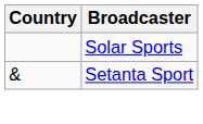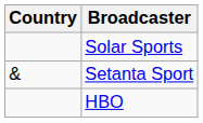+ row: HBO
